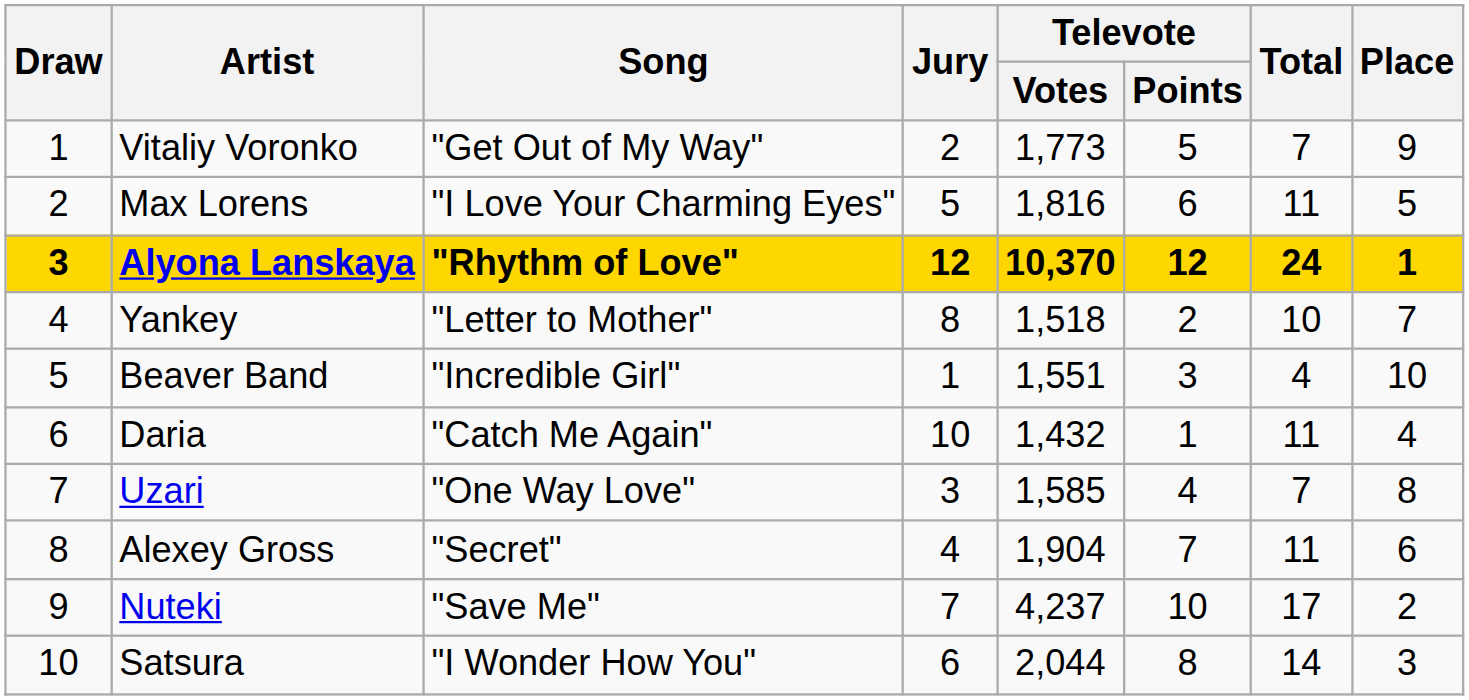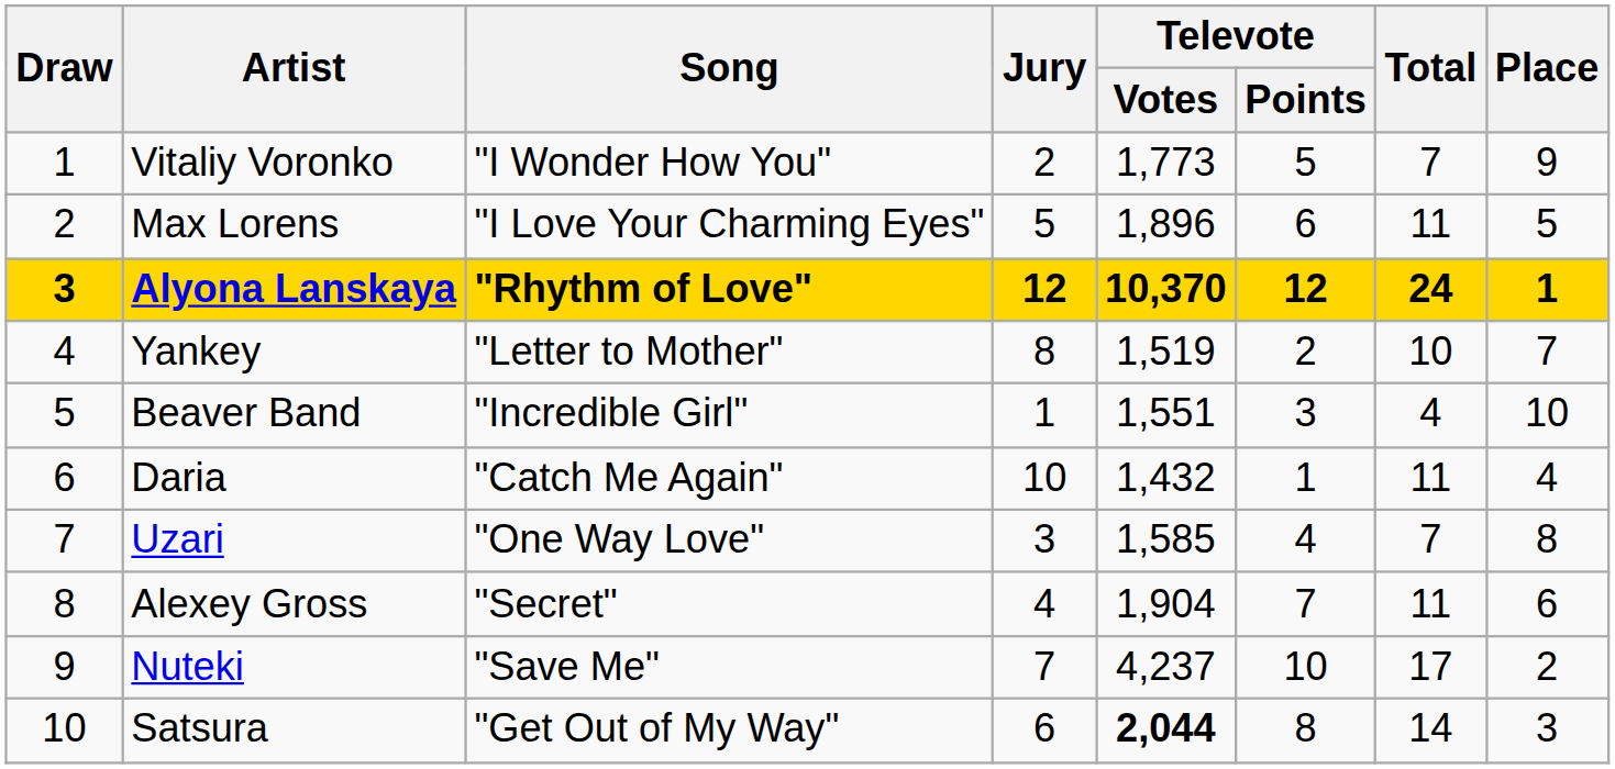Vitaliy Voronko | Song: "Get Out of My Way" -> "I Wonder How You"
Max Lorens | Televote / Votes: 1,816 -> 1,896
Yankey | Televote / Votes: 1,518 -> 1,519
Satsura | Song: "I Wonder How You" -> "Get Out of My Way"
Satsura | Televote / Votes: normal -> bold
